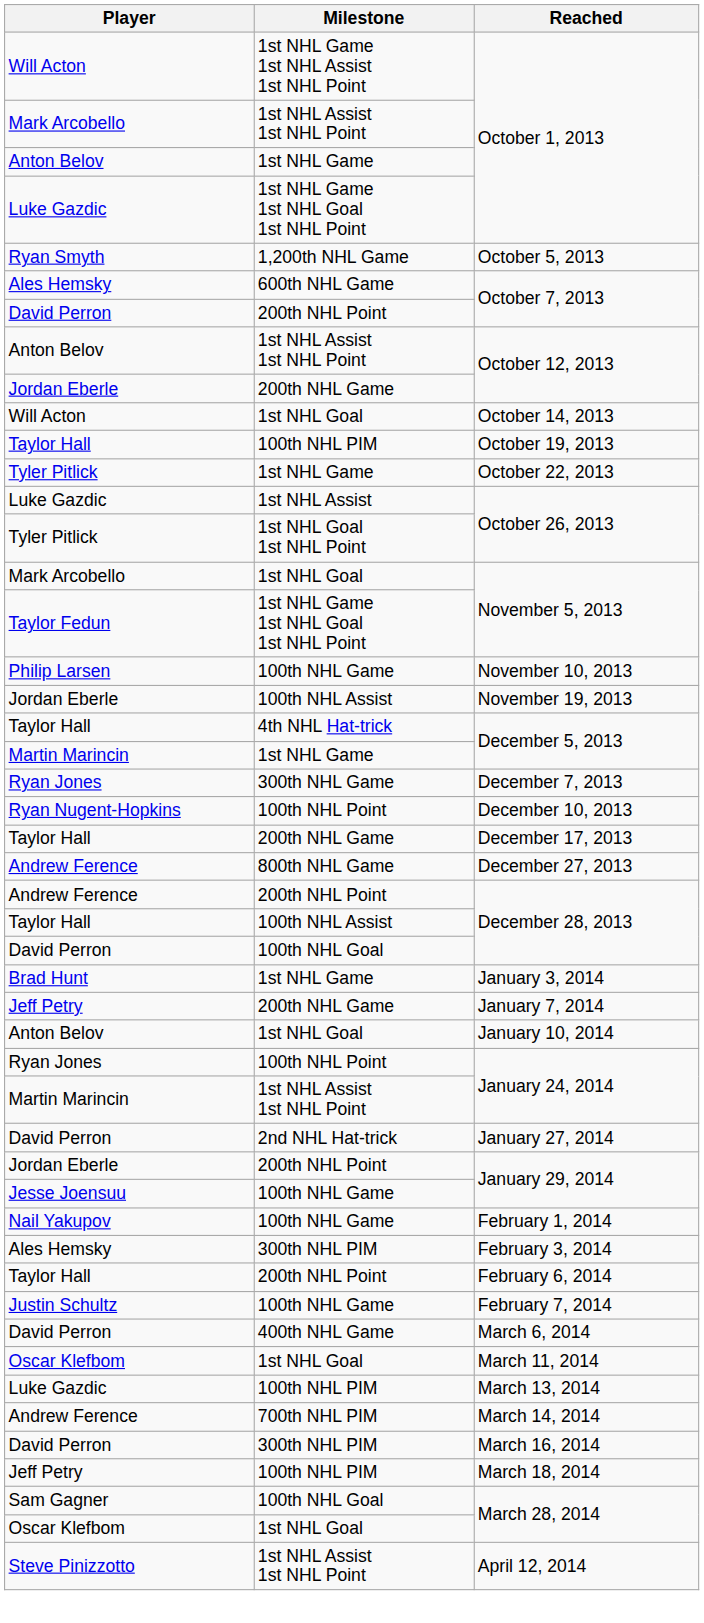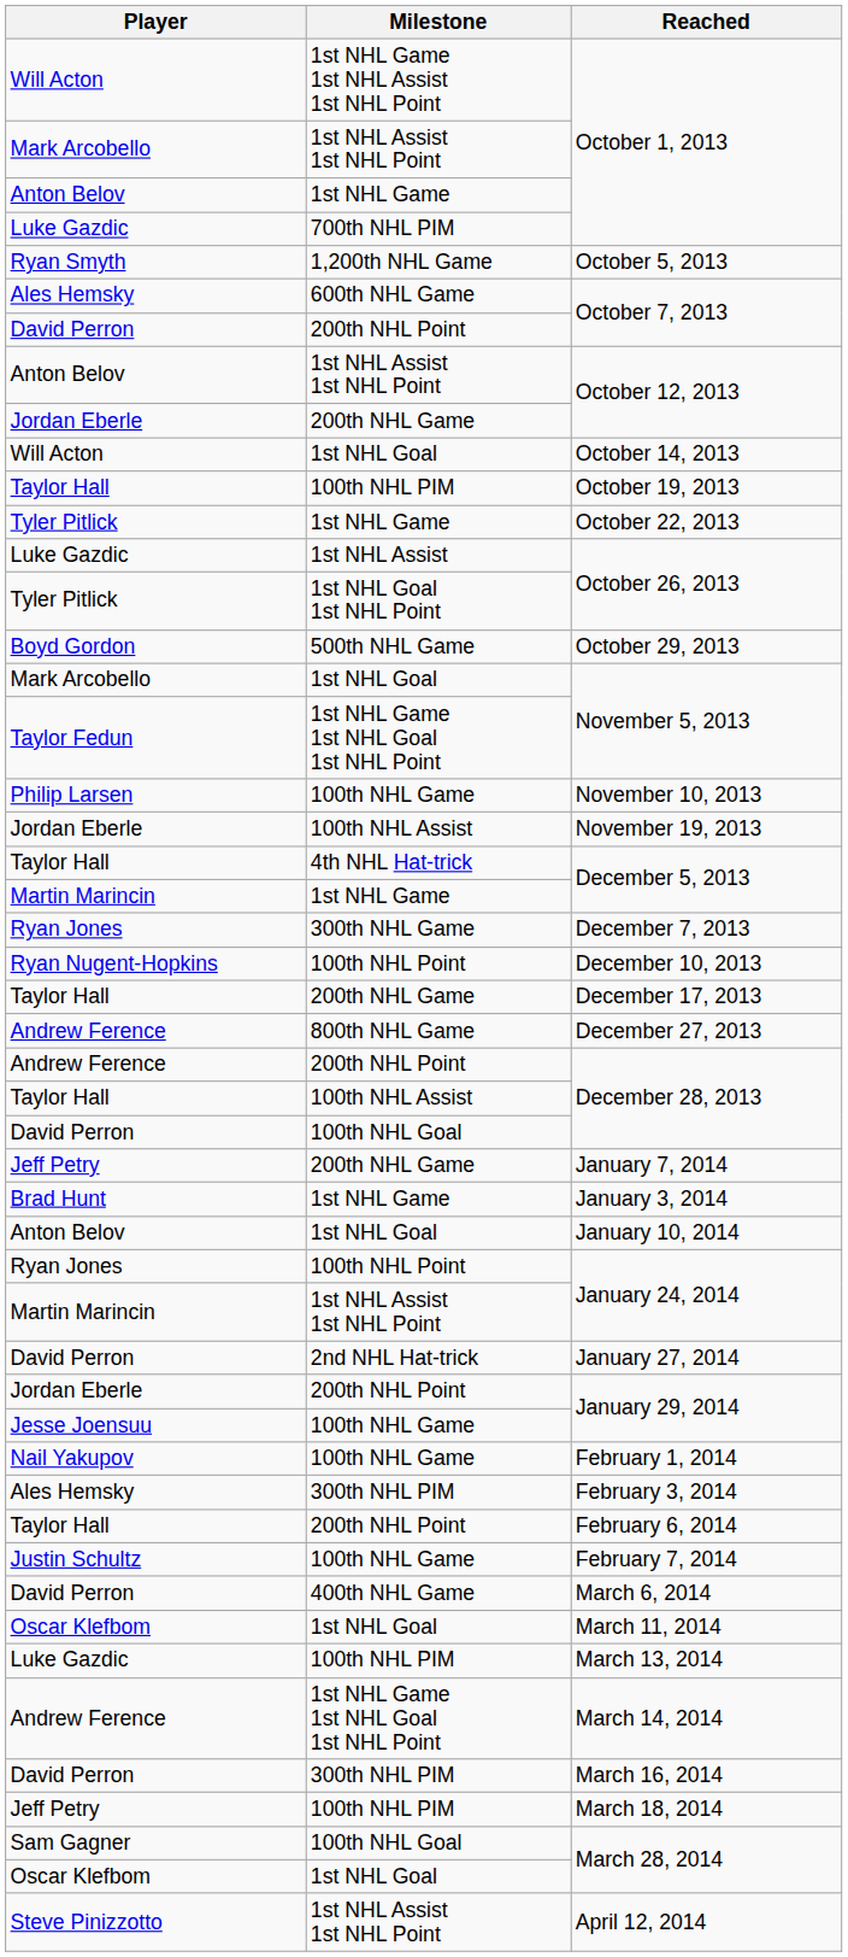Luke Gazdic / October 1, 2013 | Milestone: 1st NHL Game 1st NHL Goal 1st NHL Point -> 700th NHL PIM
+ row: Boyd Gordon | 500th NHL Game | October 29, 2013
rows swapped: January 3, 2014 <-> January 7, 2014
March 14, 2014 | Milestone: 700th NHL PIM -> 1st NHL Game 1st NHL Goal 1st NHL Point
